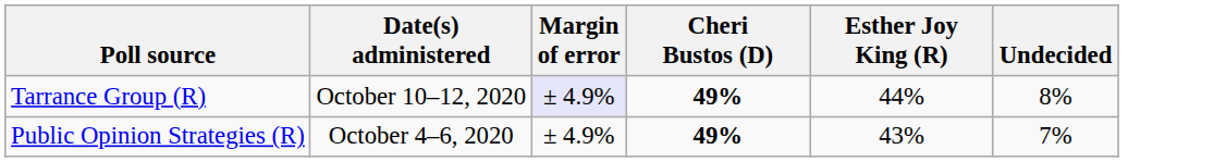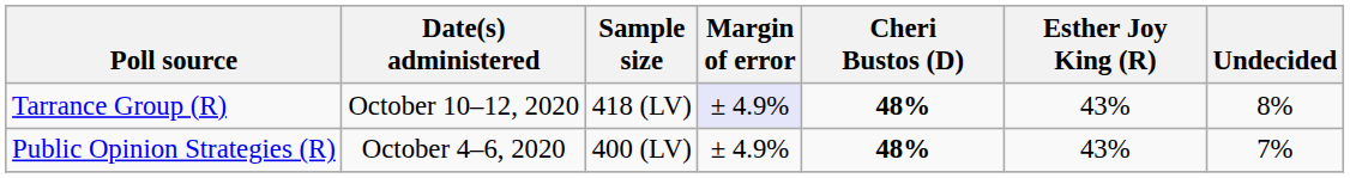+ column: Sample size | 418 (LV) | 400 (LV)
Tarrance Group (R) | Cheri Bustos (D): 49% -> 48%
Tarrance Group (R) | Esther Joy King (R): 44% -> 43%
Public Opinion Strategies (R) | Cheri Bustos (D): 49% -> 48%
